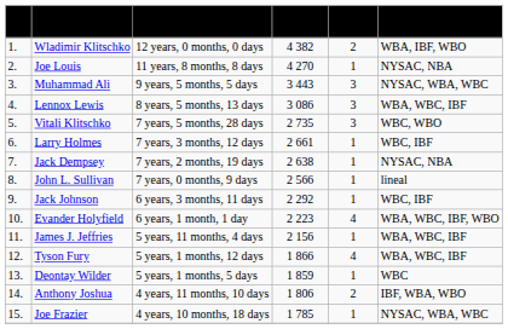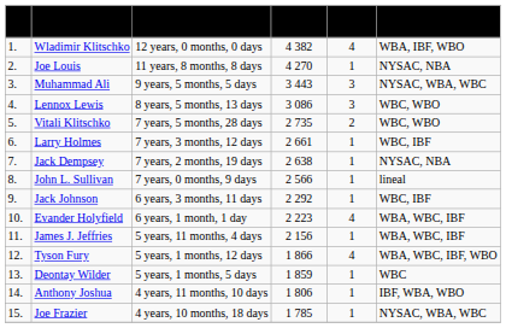Wladimir Klitschko | Number of reigns: 2 -> 4
Lennox Lewis | Title recognition: WBA, WBC, IBF -> WBC, WBO
Vitali Klitschko | Number of reigns: 3 -> 2
Evander Holyfield | Title recognition: WBA, WBC, IBF, WBO -> WBA, WBC, IBF
Tyson Fury | Title recognition: WBA, WBC, IBF -> WBA, WBC, IBF, WBO
Anthony Joshua | Number of reigns: 2 -> 1
